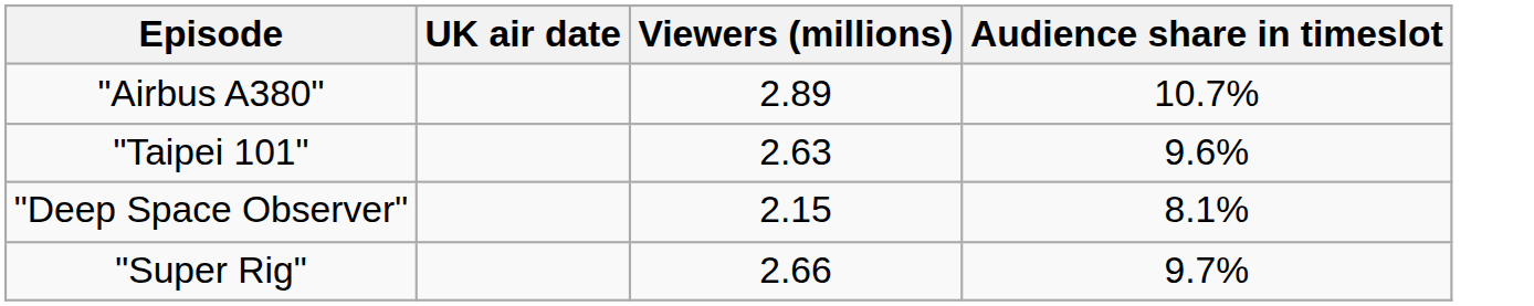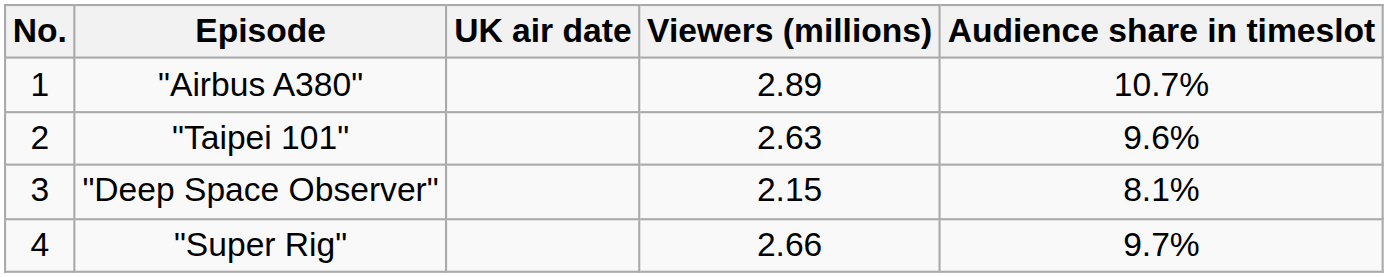+ column: No. | 1 | 2 | 3 | 4
